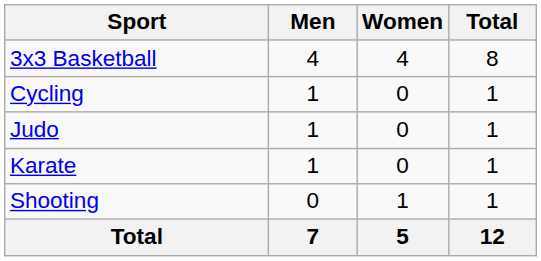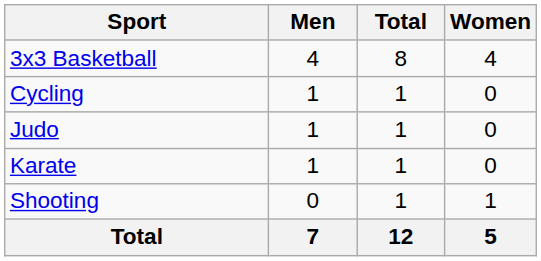columns swapped: Women <-> Total
